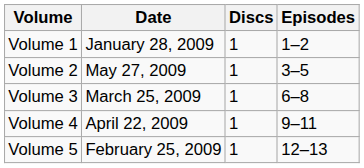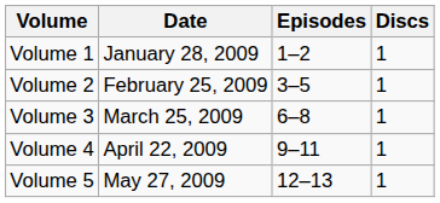columns swapped: Discs <-> Episodes
Volume 2 | Date: May 27, 2009 -> February 25, 2009
Volume 5 | Date: February 25, 2009 -> May 27, 2009
